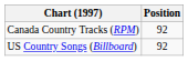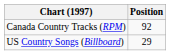US Country Songs (Billboard) | Position: 92 -> 29
